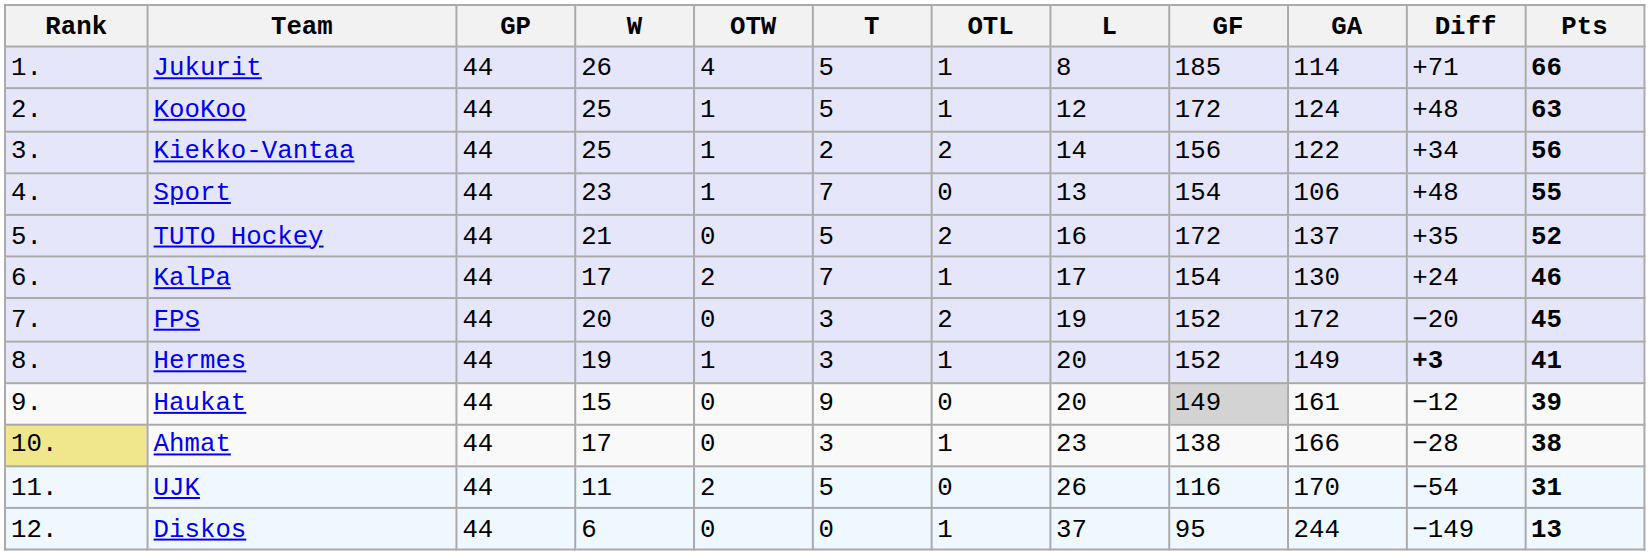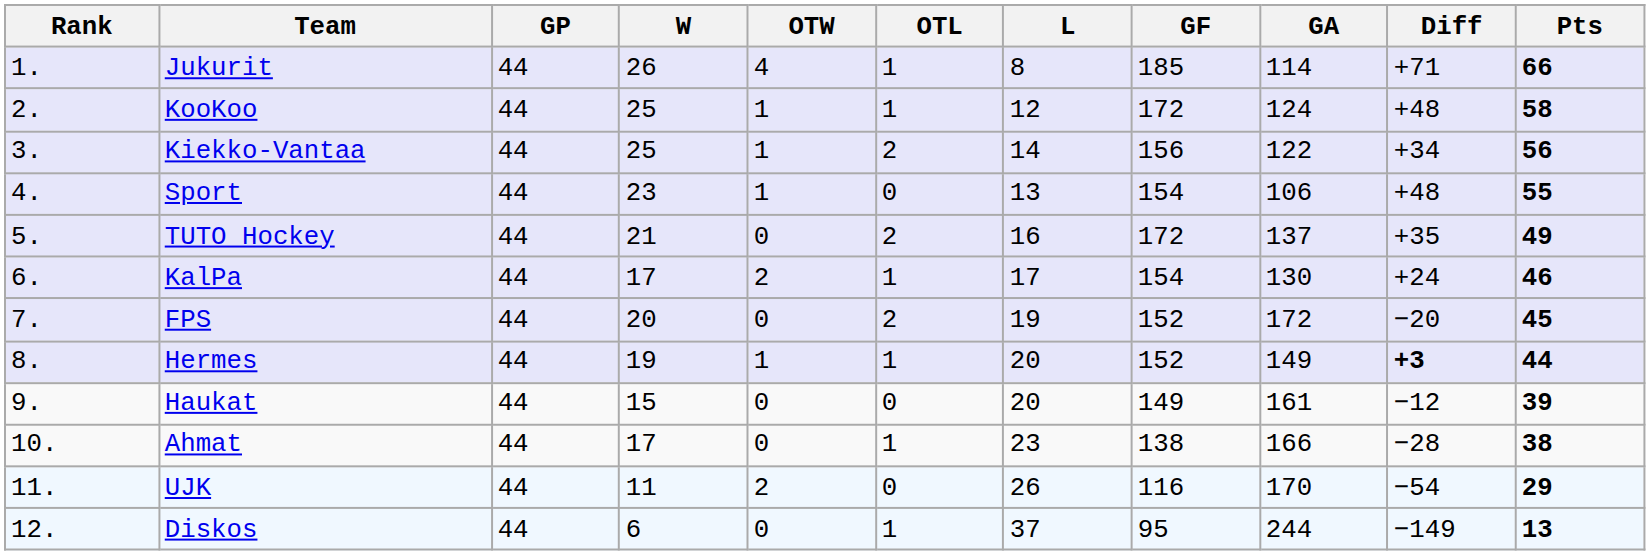- column: T | 5 | 5 | 2 | 7 | 5 | 7 | 3 | 3 | 9 | 3 | 5 | 0
KooKoo | Pts: 63 -> 58
TUTO Hockey | Pts: 52 -> 49
Hermes | Pts: 41 -> 44
Haukat | GF: lightgrey background -> no background
Ahmat | Rank: khaki background -> no background
UJK | Pts: 31 -> 29
